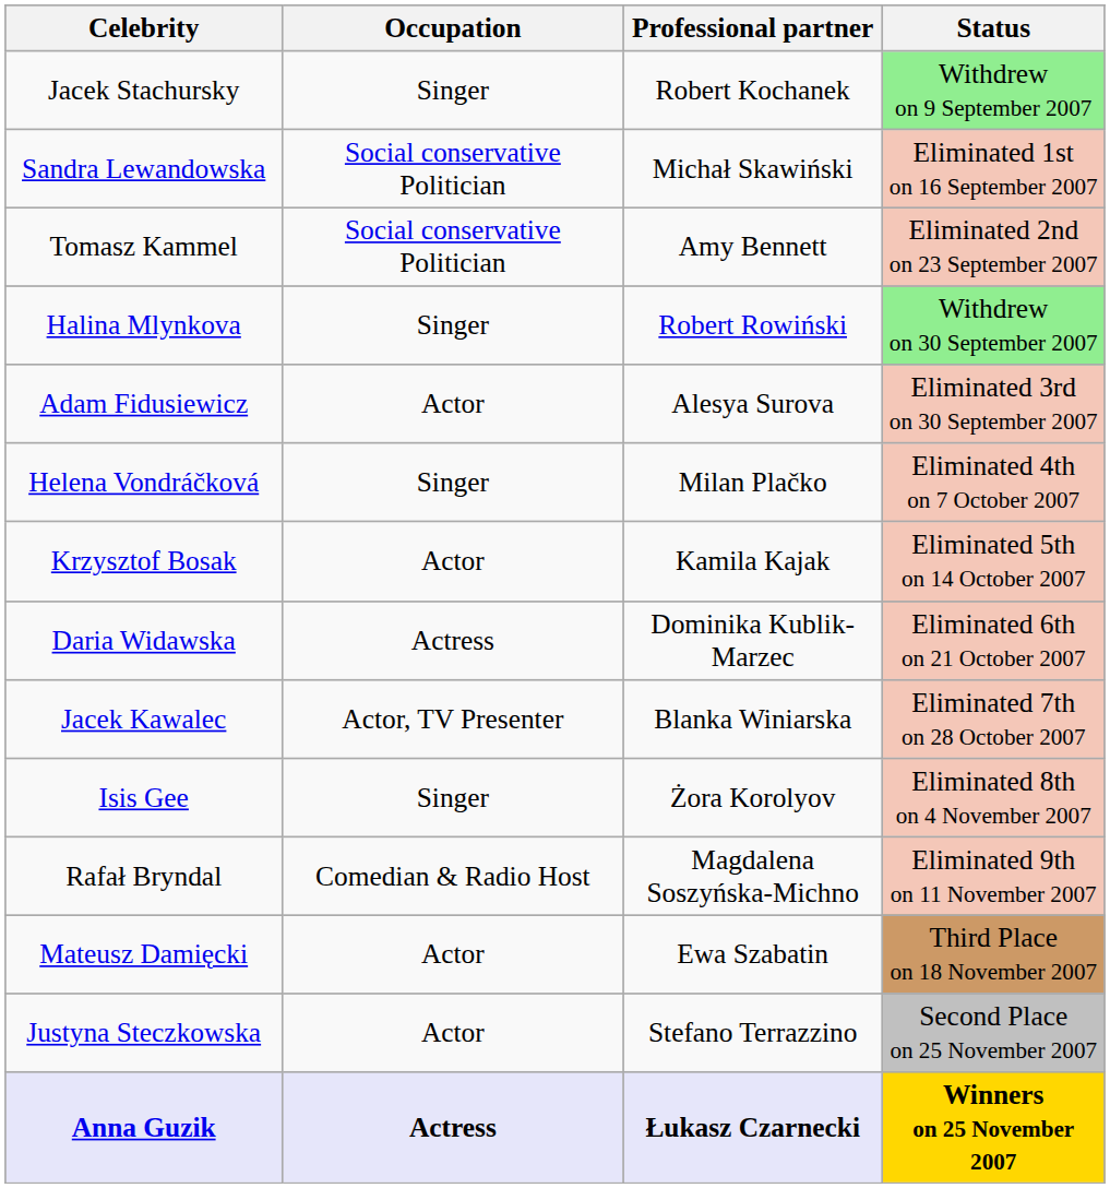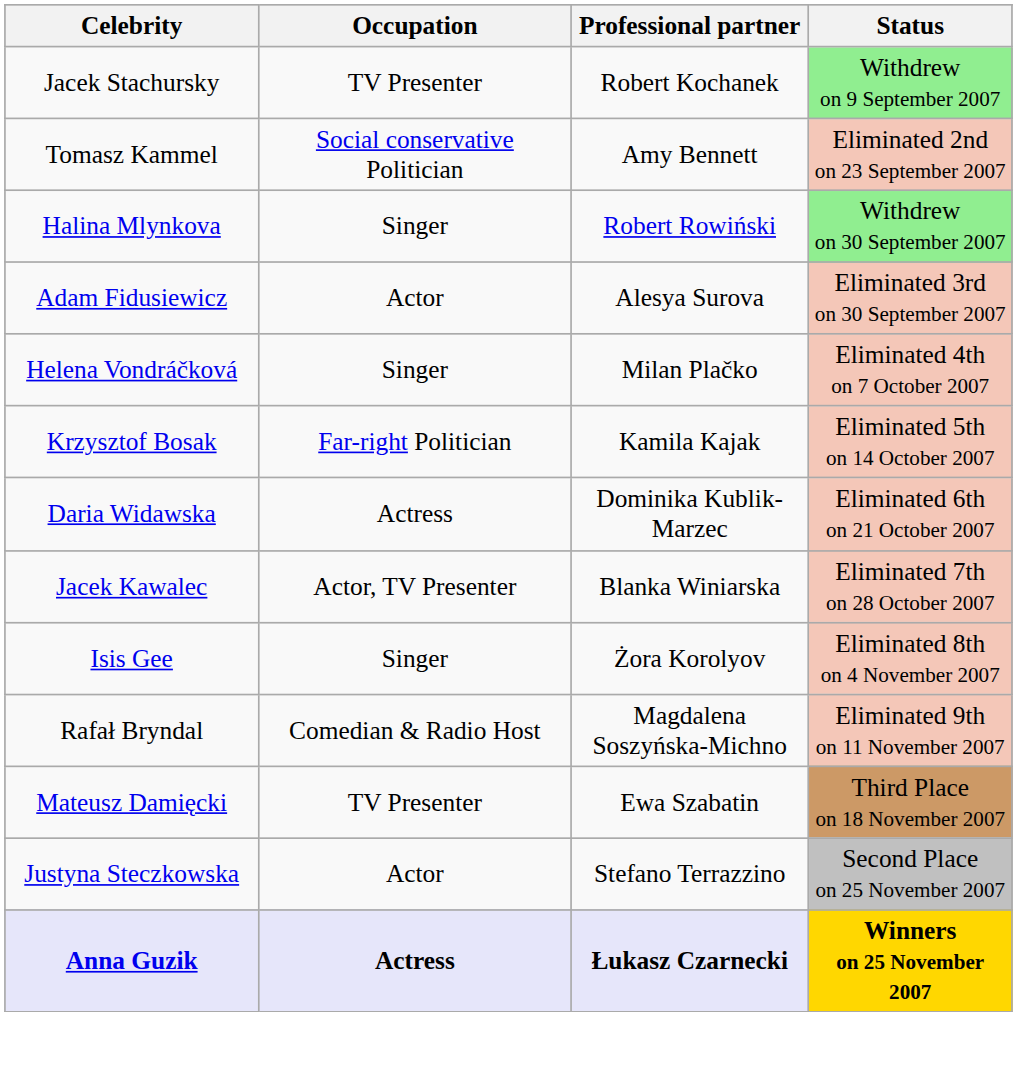Jacek Stachursky | Occupation: Singer -> TV Presenter
- row: Sandra Lewandowska | Social conservative Politician | Michał Skawiński | Eliminated 1st on 16 September 2007
Krzysztof Bosak | Occupation: Actor -> Far-right Politician
Mateusz Damięcki | Occupation: Actor -> TV Presenter
